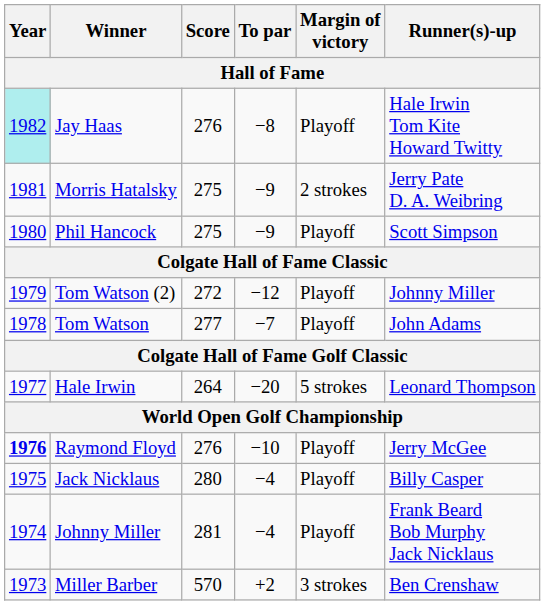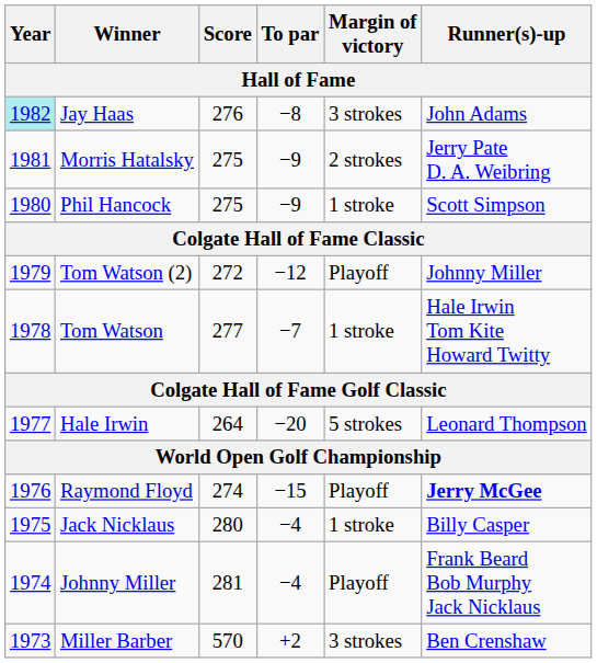Jay Haas | Margin of victory: Playoff -> 3 strokes
Jay Haas | Runner(s)-up: Hale Irwin Tom Kite Howard Twitty -> John Adams
Phil Hancock | Margin of victory: Playoff -> 1 stroke
Tom Watson | Margin of victory: Playoff -> 1 stroke
Tom Watson | Runner(s)-up: John Adams -> Hale Irwin Tom Kite Howard Twitty
Raymond Floyd | Year: bold -> normal
Raymond Floyd | Score: 276 -> 274
Raymond Floyd | To par: −10 -> −15
Raymond Floyd | Runner(s)-up: normal -> bold
Jack Nicklaus | Margin of victory: Playoff -> 1 stroke
